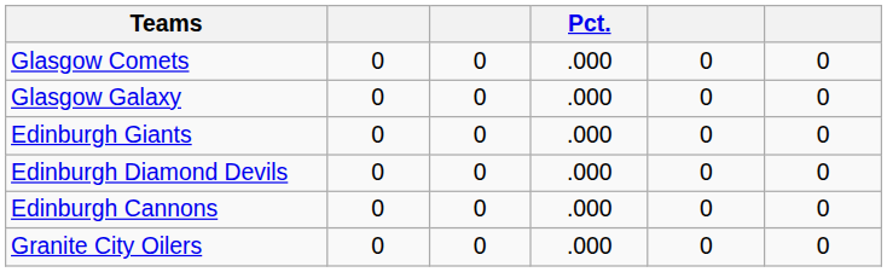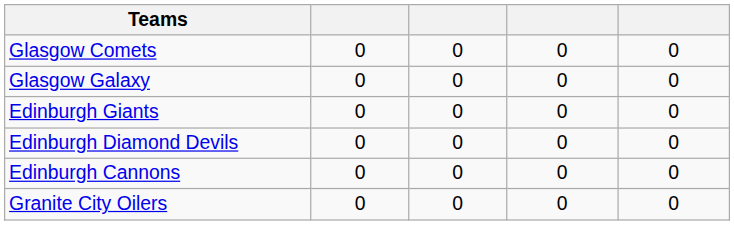- column: Pct. | .000 | .000 | .000 | .000 | .000 | .000
